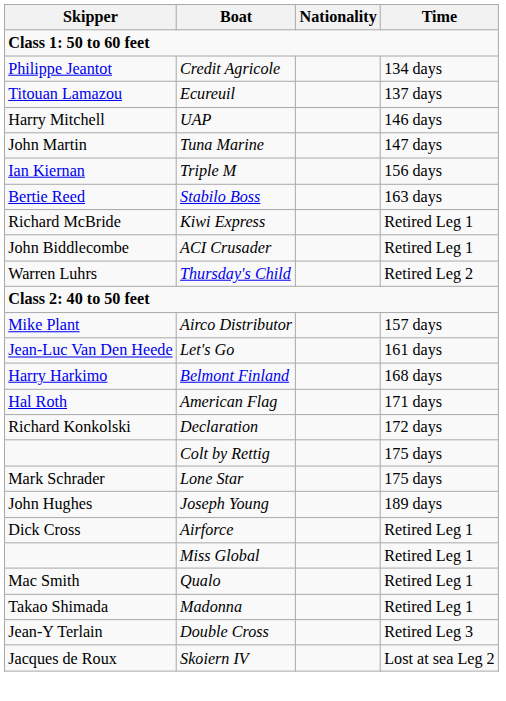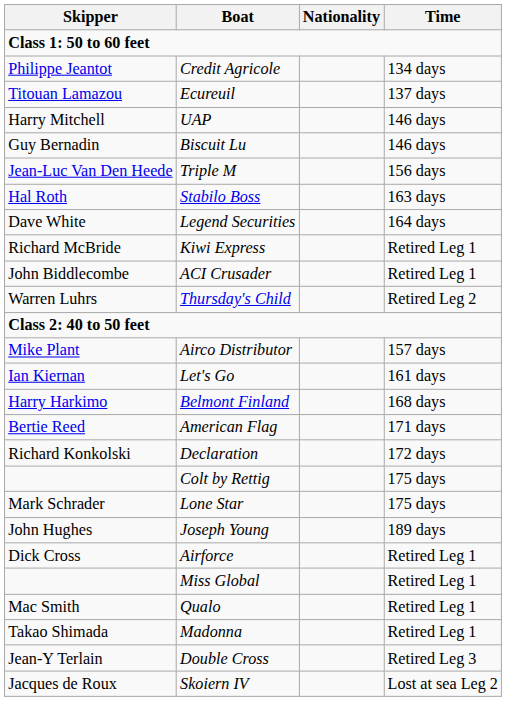+ row: Guy Bernadin | Biscuit Lu | 146 days
- row: John Martin | Tuna Marine | 147 days
Triple M | Skipper: Ian Kiernan -> Jean-Luc Van Den Heede
Stabilo Boss | Skipper: Bertie Reed -> Hal Roth
+ row: Dave White | Legend Securities | 164 days
Let's Go | Skipper: Jean-Luc Van Den Heede -> Ian Kiernan
American Flag | Skipper: Hal Roth -> Bertie Reed
